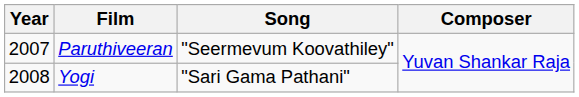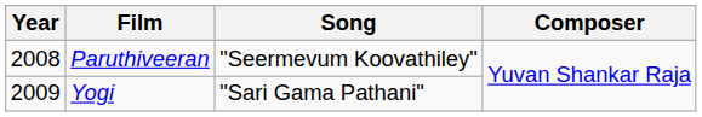Paruthiveeran | Year: 2007 -> 2008
Yogi | Year: 2008 -> 2009
